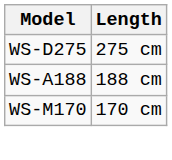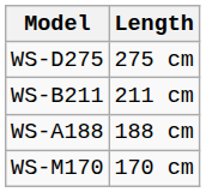+ row: WS-B211 | 211 cm
